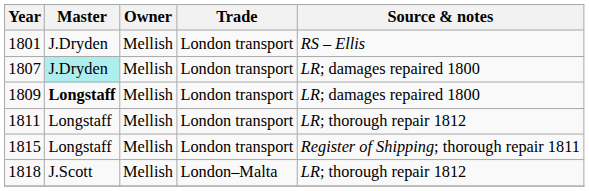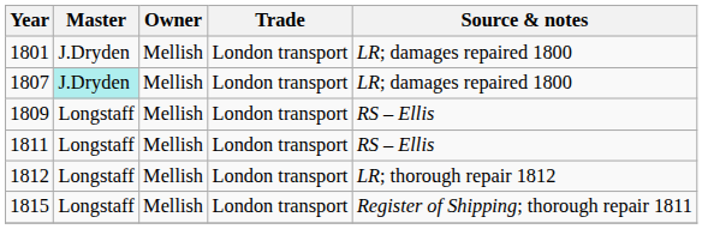1801 | Source & notes: RS – Ellis -> LR; damages repaired 1800
1809 | Master: bold -> normal
1809 | Source & notes: LR; damages repaired 1800 -> RS – Ellis
1811 | Source & notes: LR; thorough repair 1812 -> RS – Ellis
+ row: 1812 | Longstaff | Mellish | London transport | LR; thorough repair 1812
- row: 1818 | J.Scott | Mellish | London–Malta | LR; thorough repair 1812
